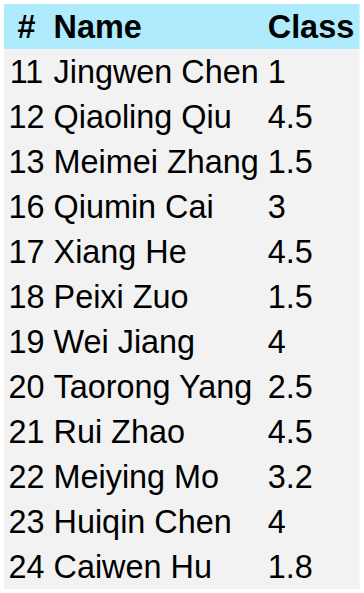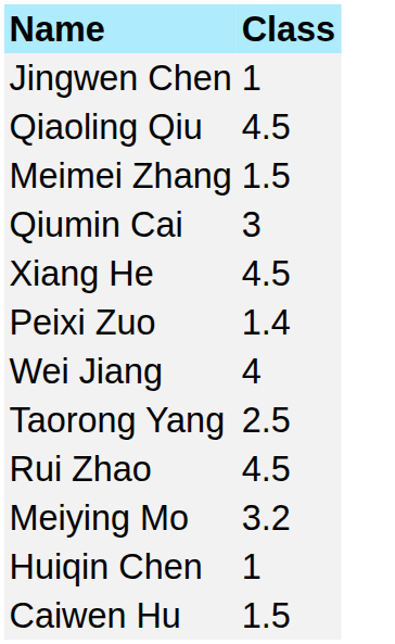- column: # | 11 | 12 | 13 | 16 | 17 | 18 | 19 | 20 | 21 | 22 | 23 | 24
Peixi Zuo | Class: 1.5 -> 1.4
Huiqin Chen | Class: 4 -> 1
Caiwen Hu | Class: 1.8 -> 1.5
